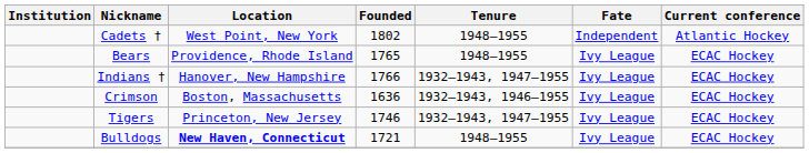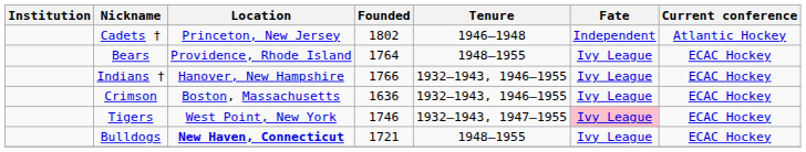Cadets † | Location: West Point, New York -> Princeton, New Jersey
Cadets † | Tenure: 1948–1955 -> 1946–1948
Bears | Founded: 1765 -> 1764
Indians † | Tenure: 1932–1943, 1947–1955 -> 1932–1943, 1946–1955
Tigers | Location: Princeton, New Jersey -> West Point, New York
Tigers | Fate: no background -> pink background
